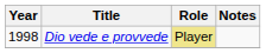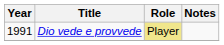Dio vede e provvede | Year: 1998 -> 1991
